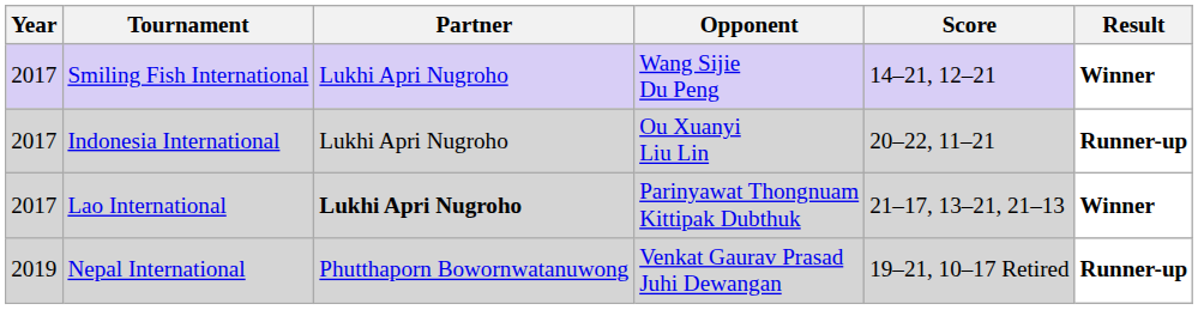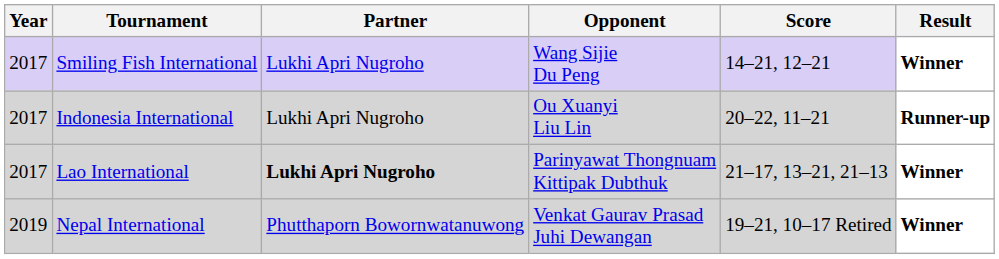Nepal International | Result: Runner-up -> Winner
